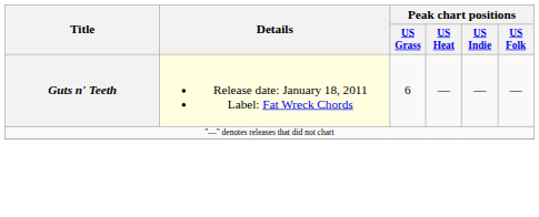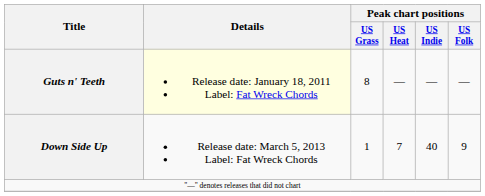Guts n' Teeth | Peak chart positions / US Grass: 6 -> 8
+ row: Down Side Up | Release date: March 5, 2013 Label: Fat Wreck Chords | 1 | 7 | 40 | 9
